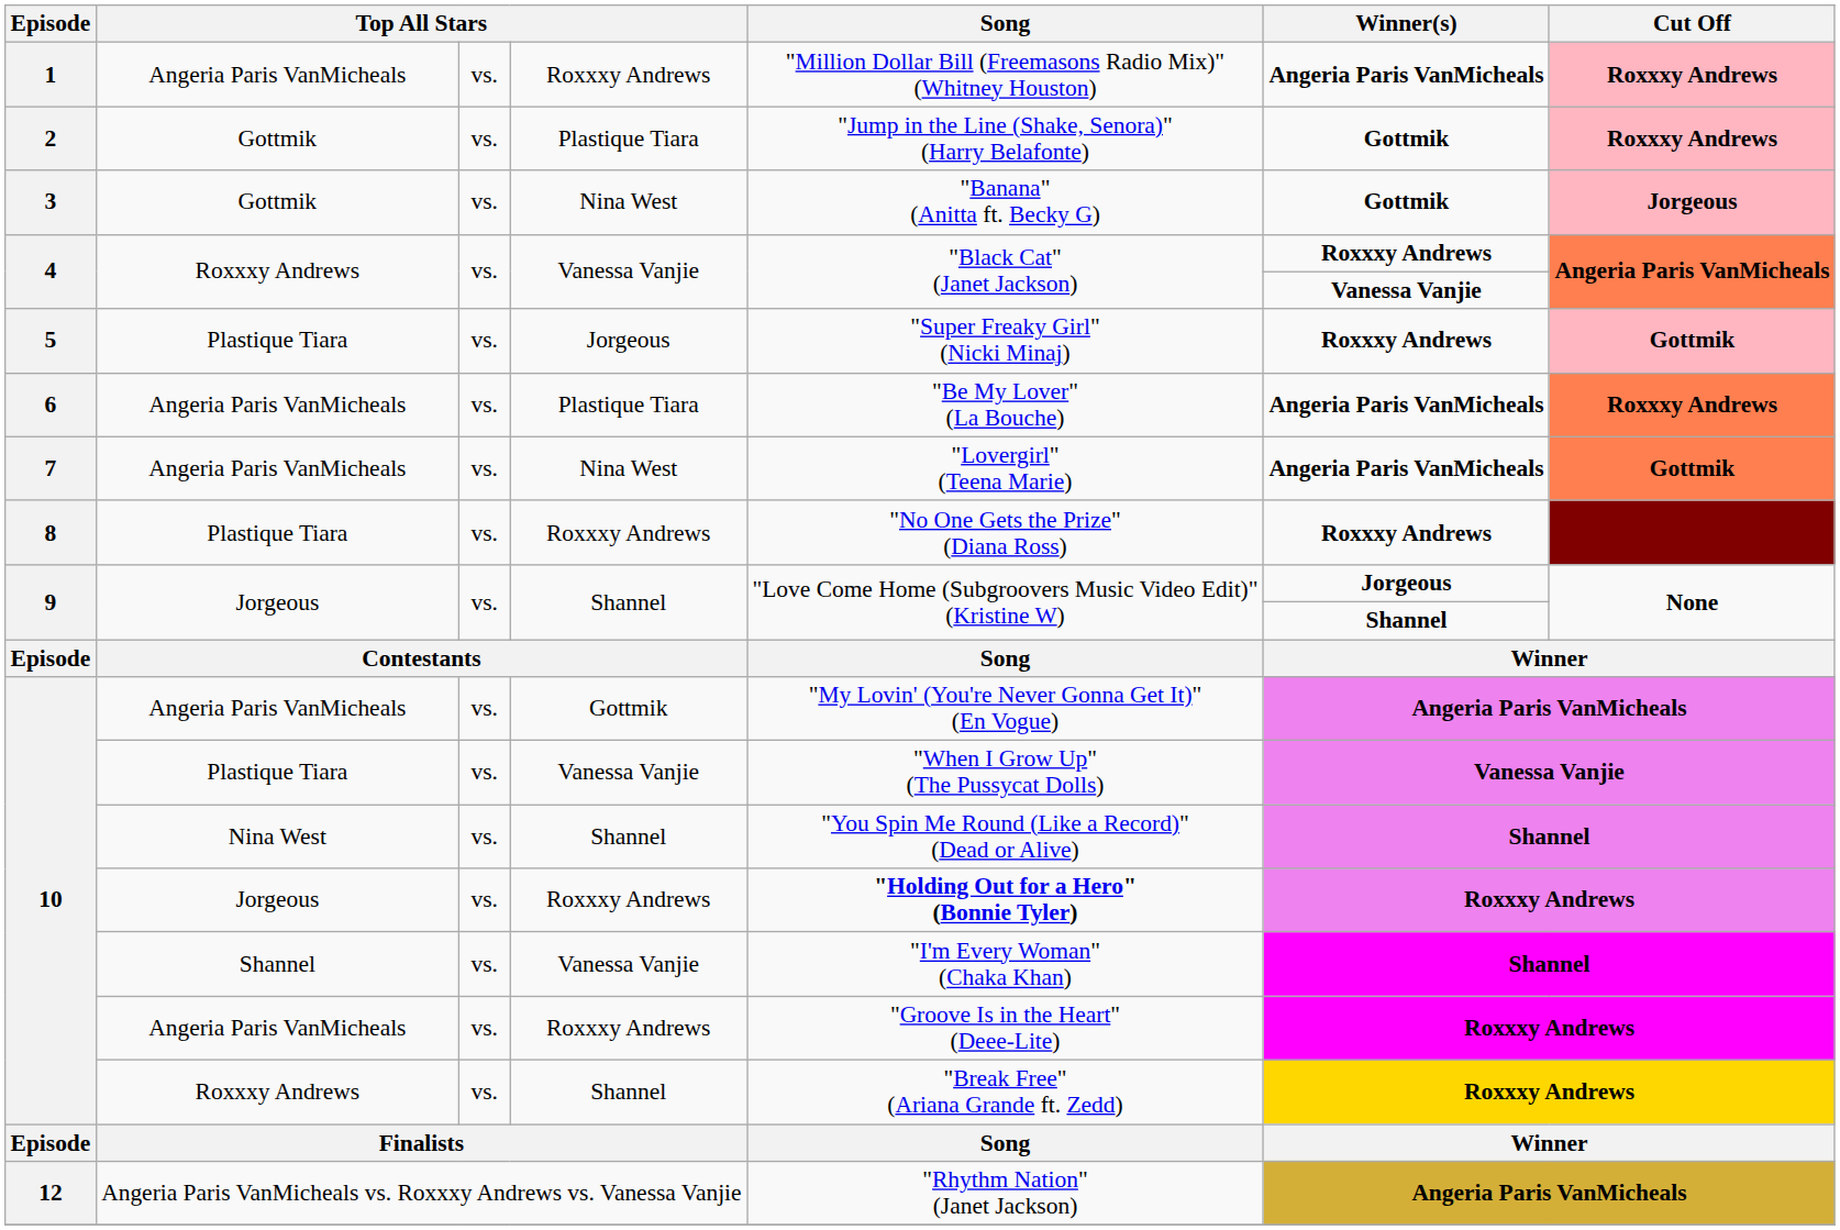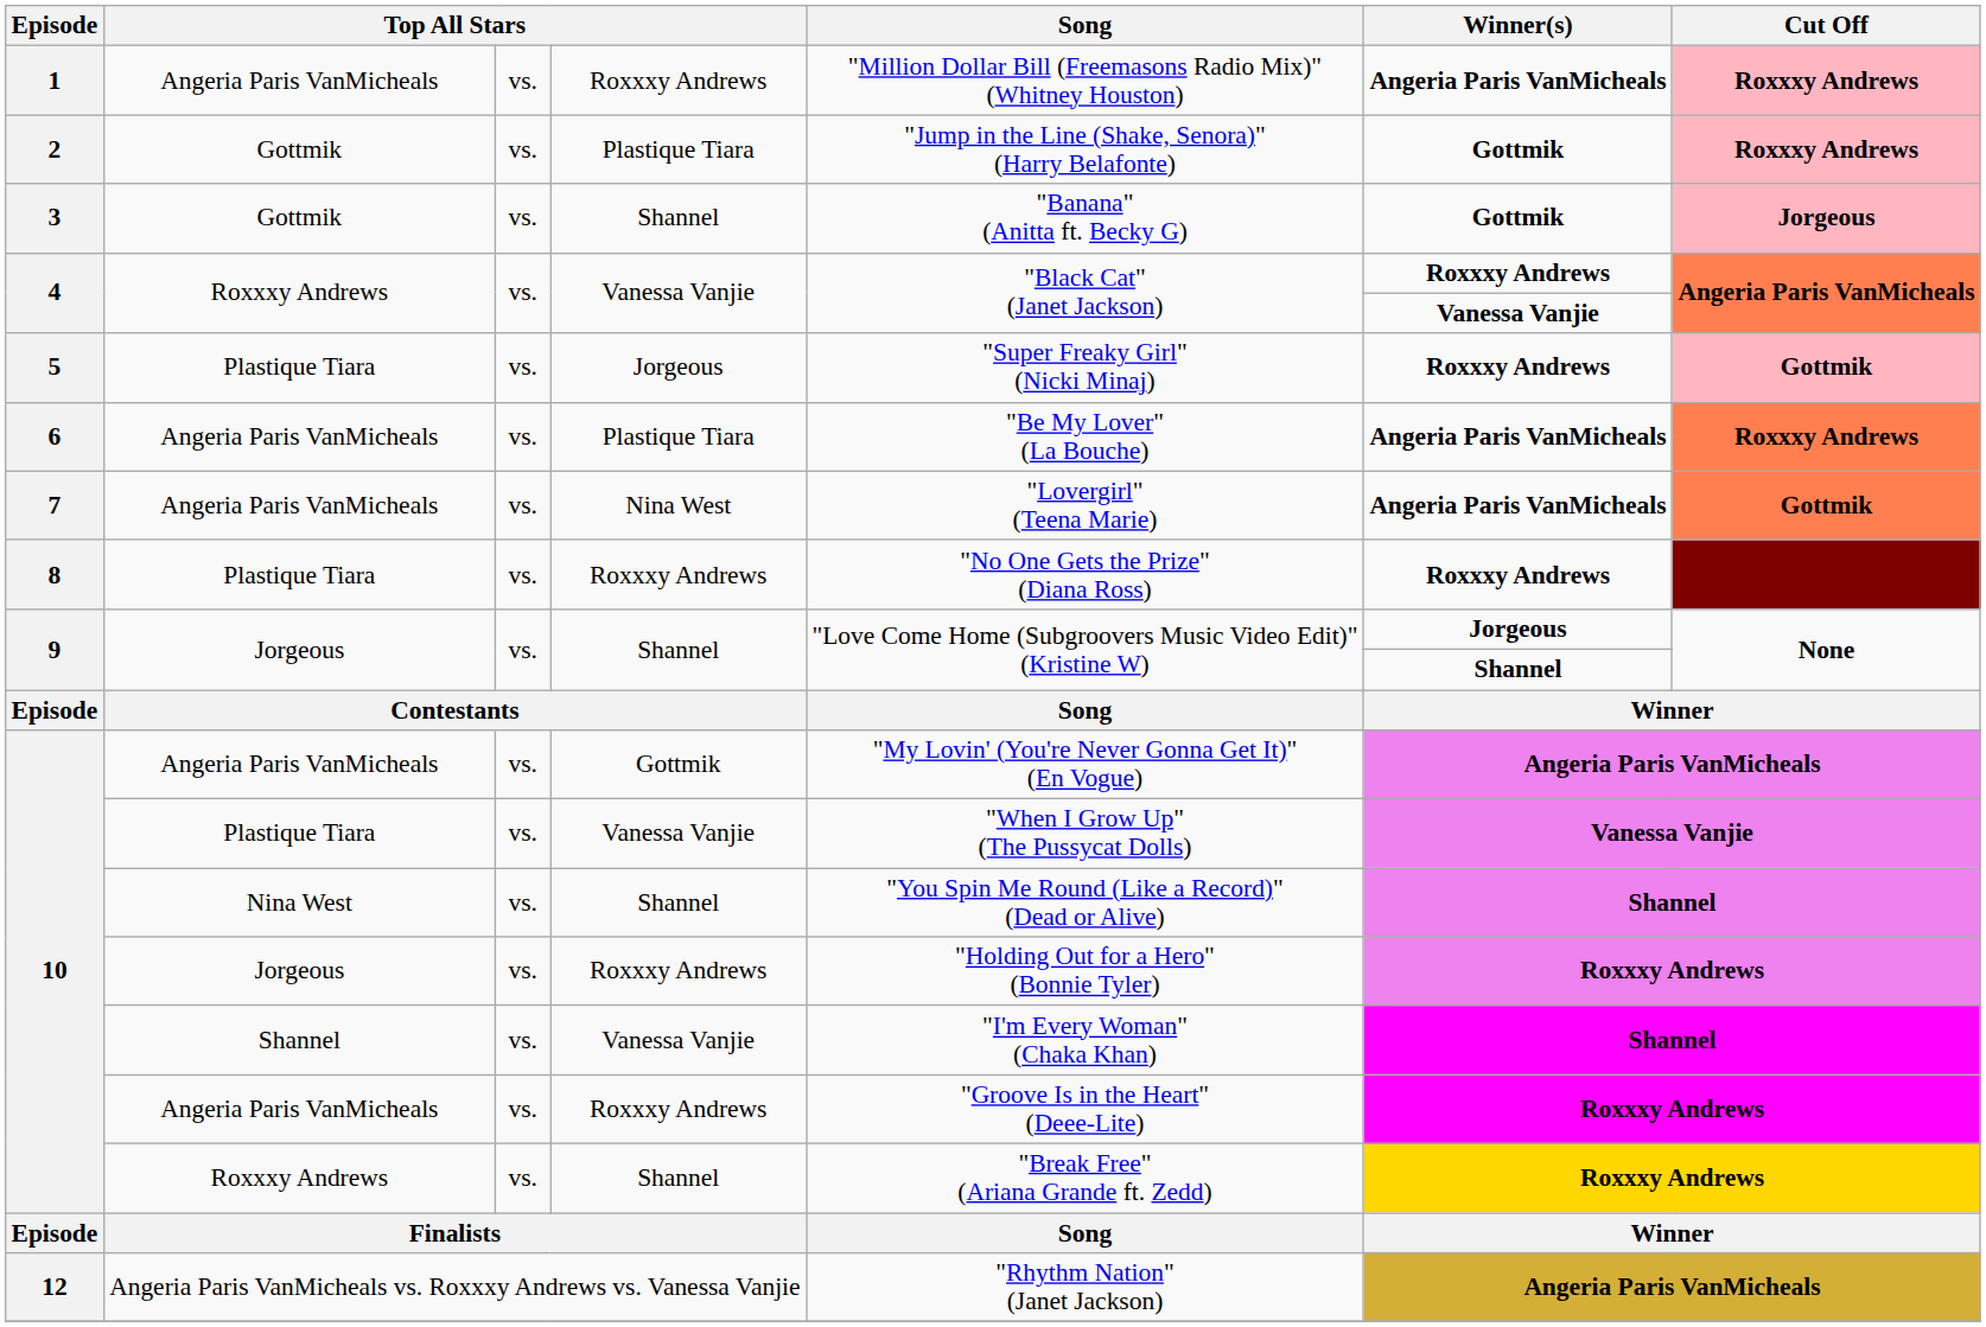3 | column 4: Nina West -> Shannel
10 / Jorgeous | Song: bold -> normal
